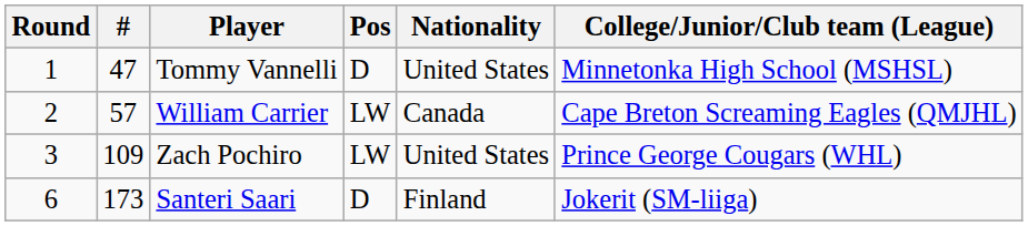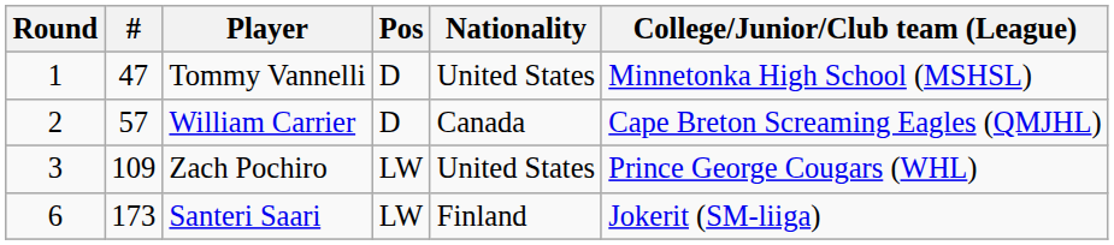William Carrier | Pos: LW -> D
Santeri Saari | Pos: D -> LW
